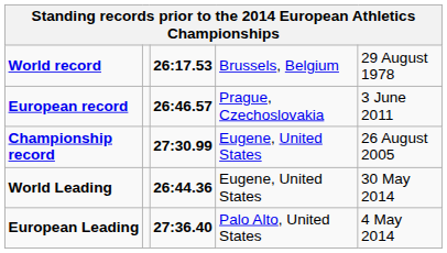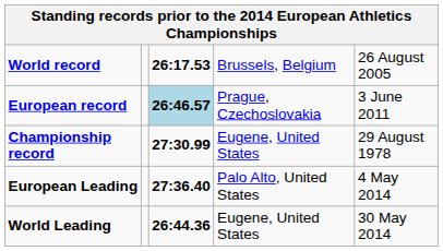World record | column 5: 29 August 1978 -> 26 August 2005
European record | column 3: no background -> lightblue background
Championship record | column 5: 26 August 2005 -> 29 August 1978
rows swapped: World Leading <-> European Leading
